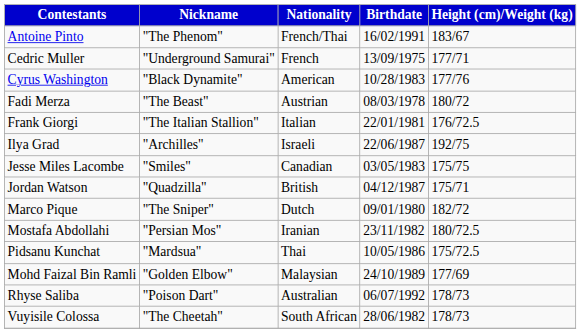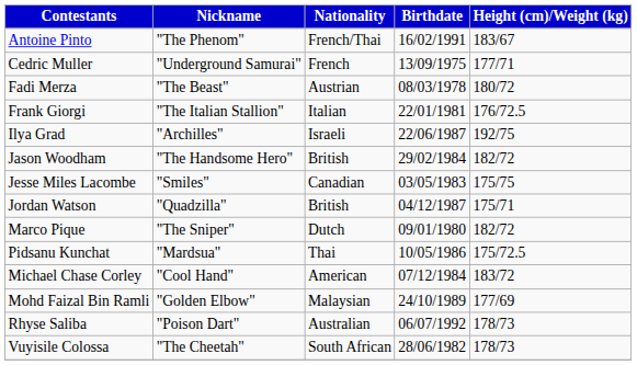- row: Cyrus Washington | "Black Dynamite" | American | 10/28/1983 | 177/76
+ row: Jason Woodham | "The Handsome Hero" | British | 29/02/1984 | 182/72
- row: Mostafa Abdollahi | "Persian Mos" | Iranian | 23/11/1982 | 180/72.5
+ row: Michael Chase Corley | "Cool Hand" | American | 07/12/1984 | 183/72
